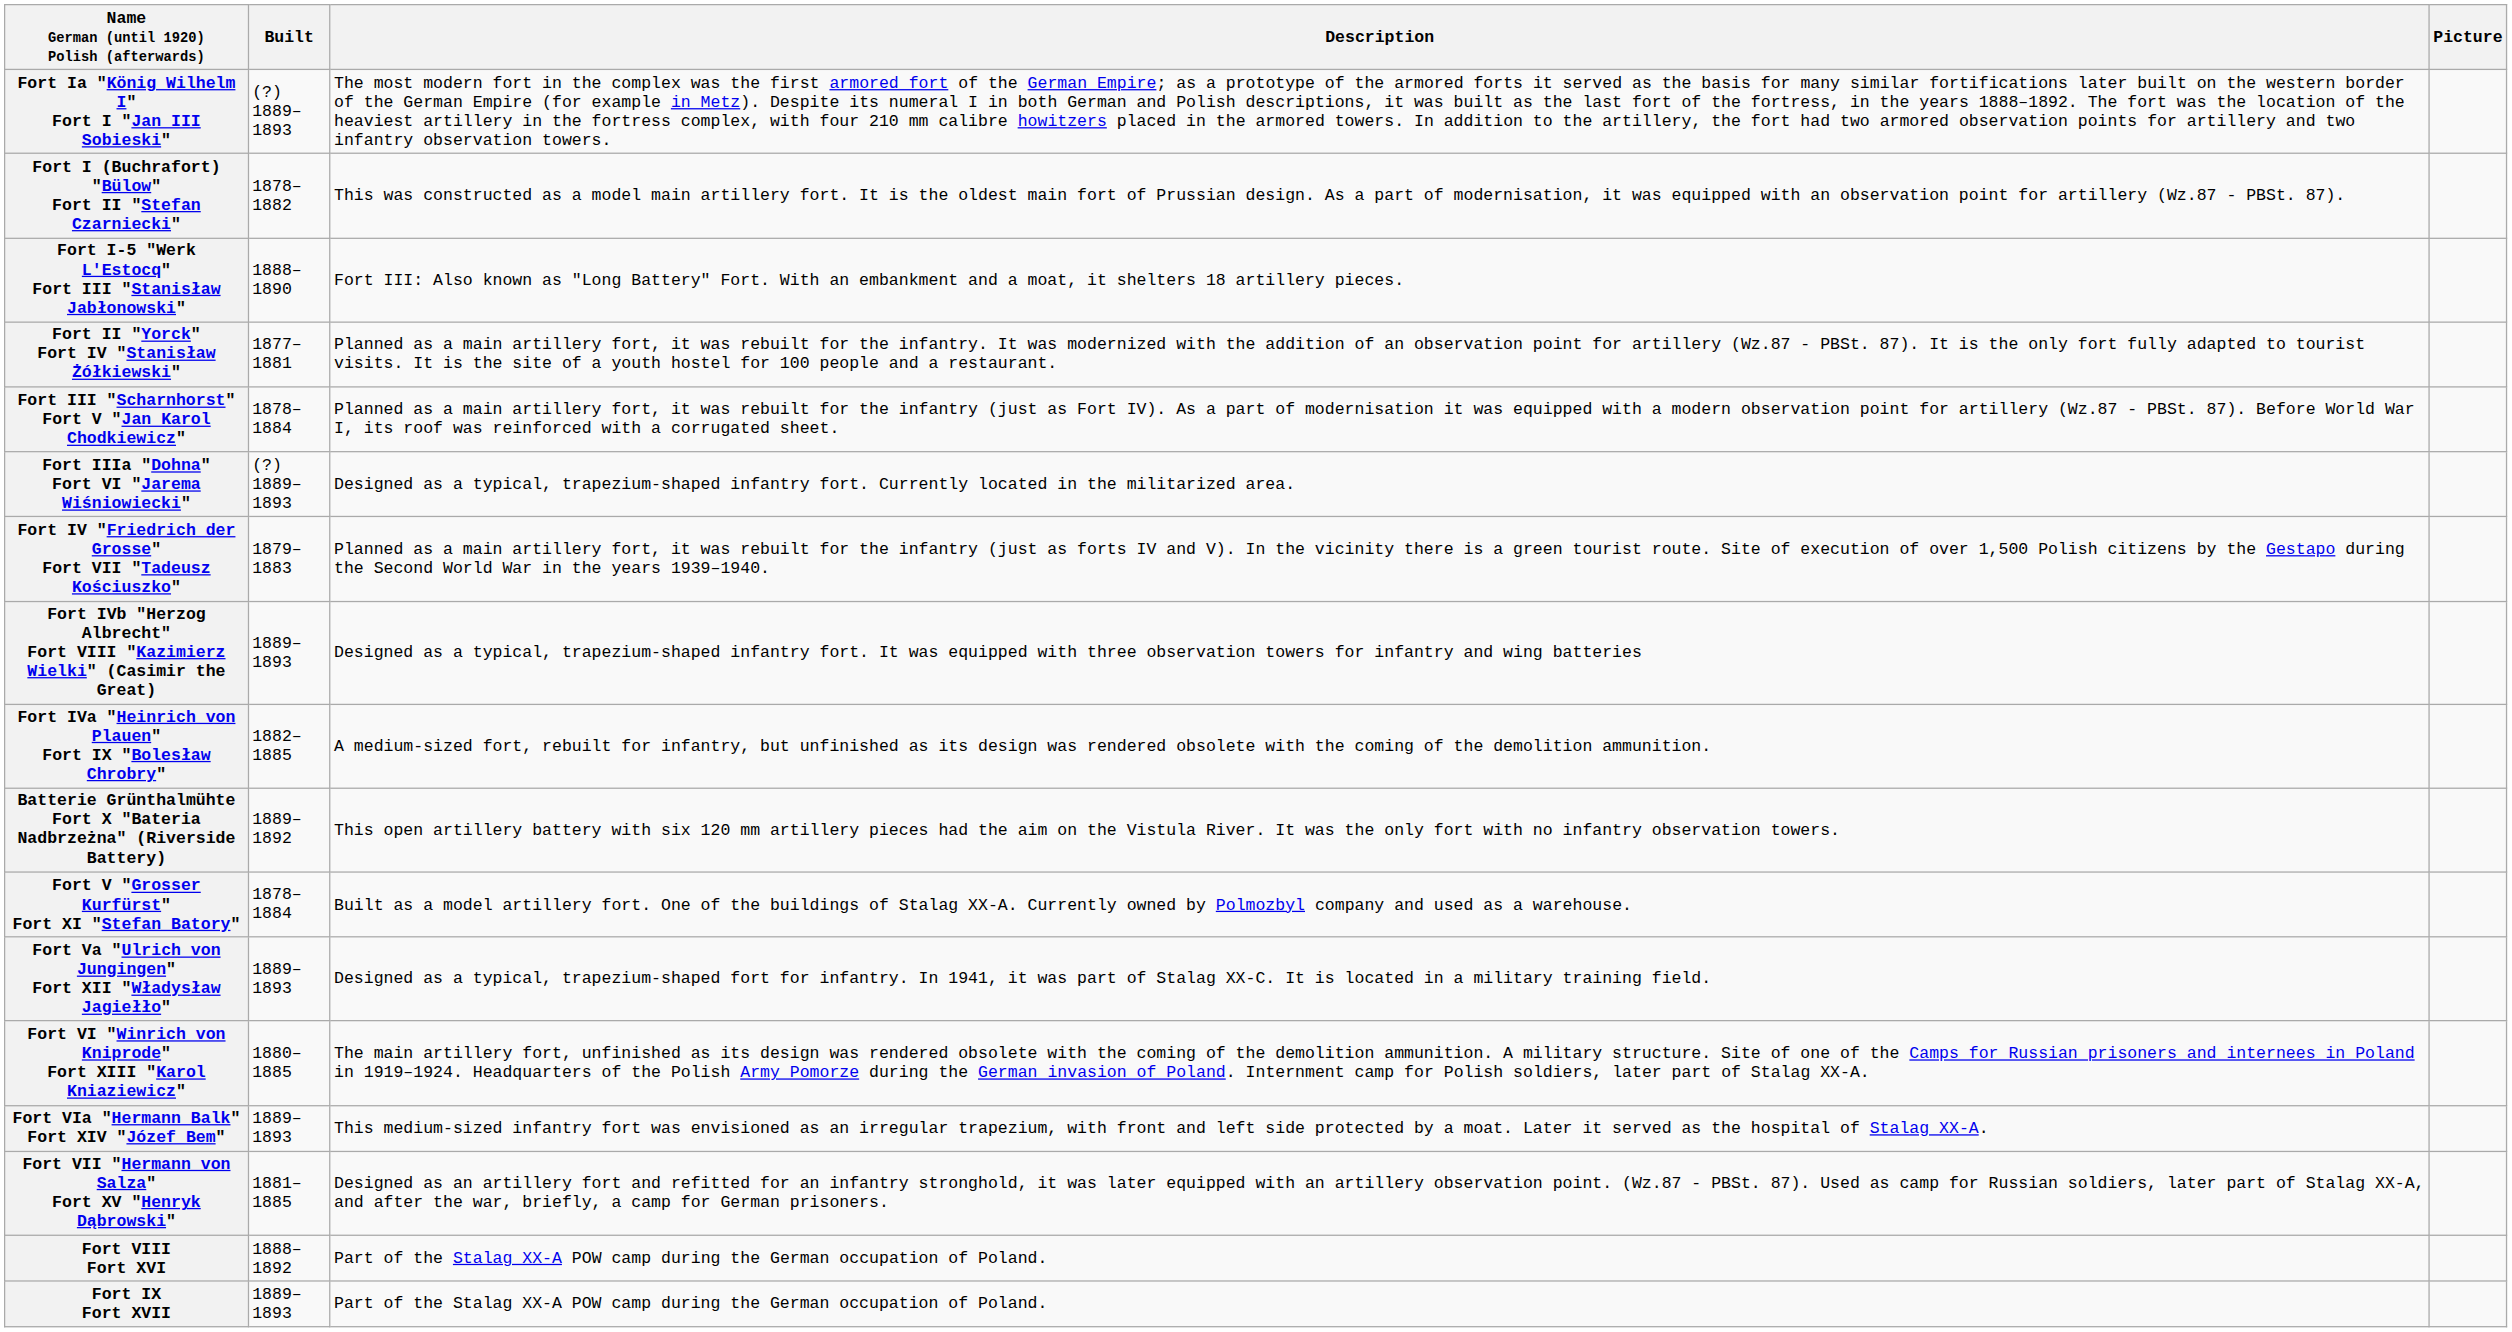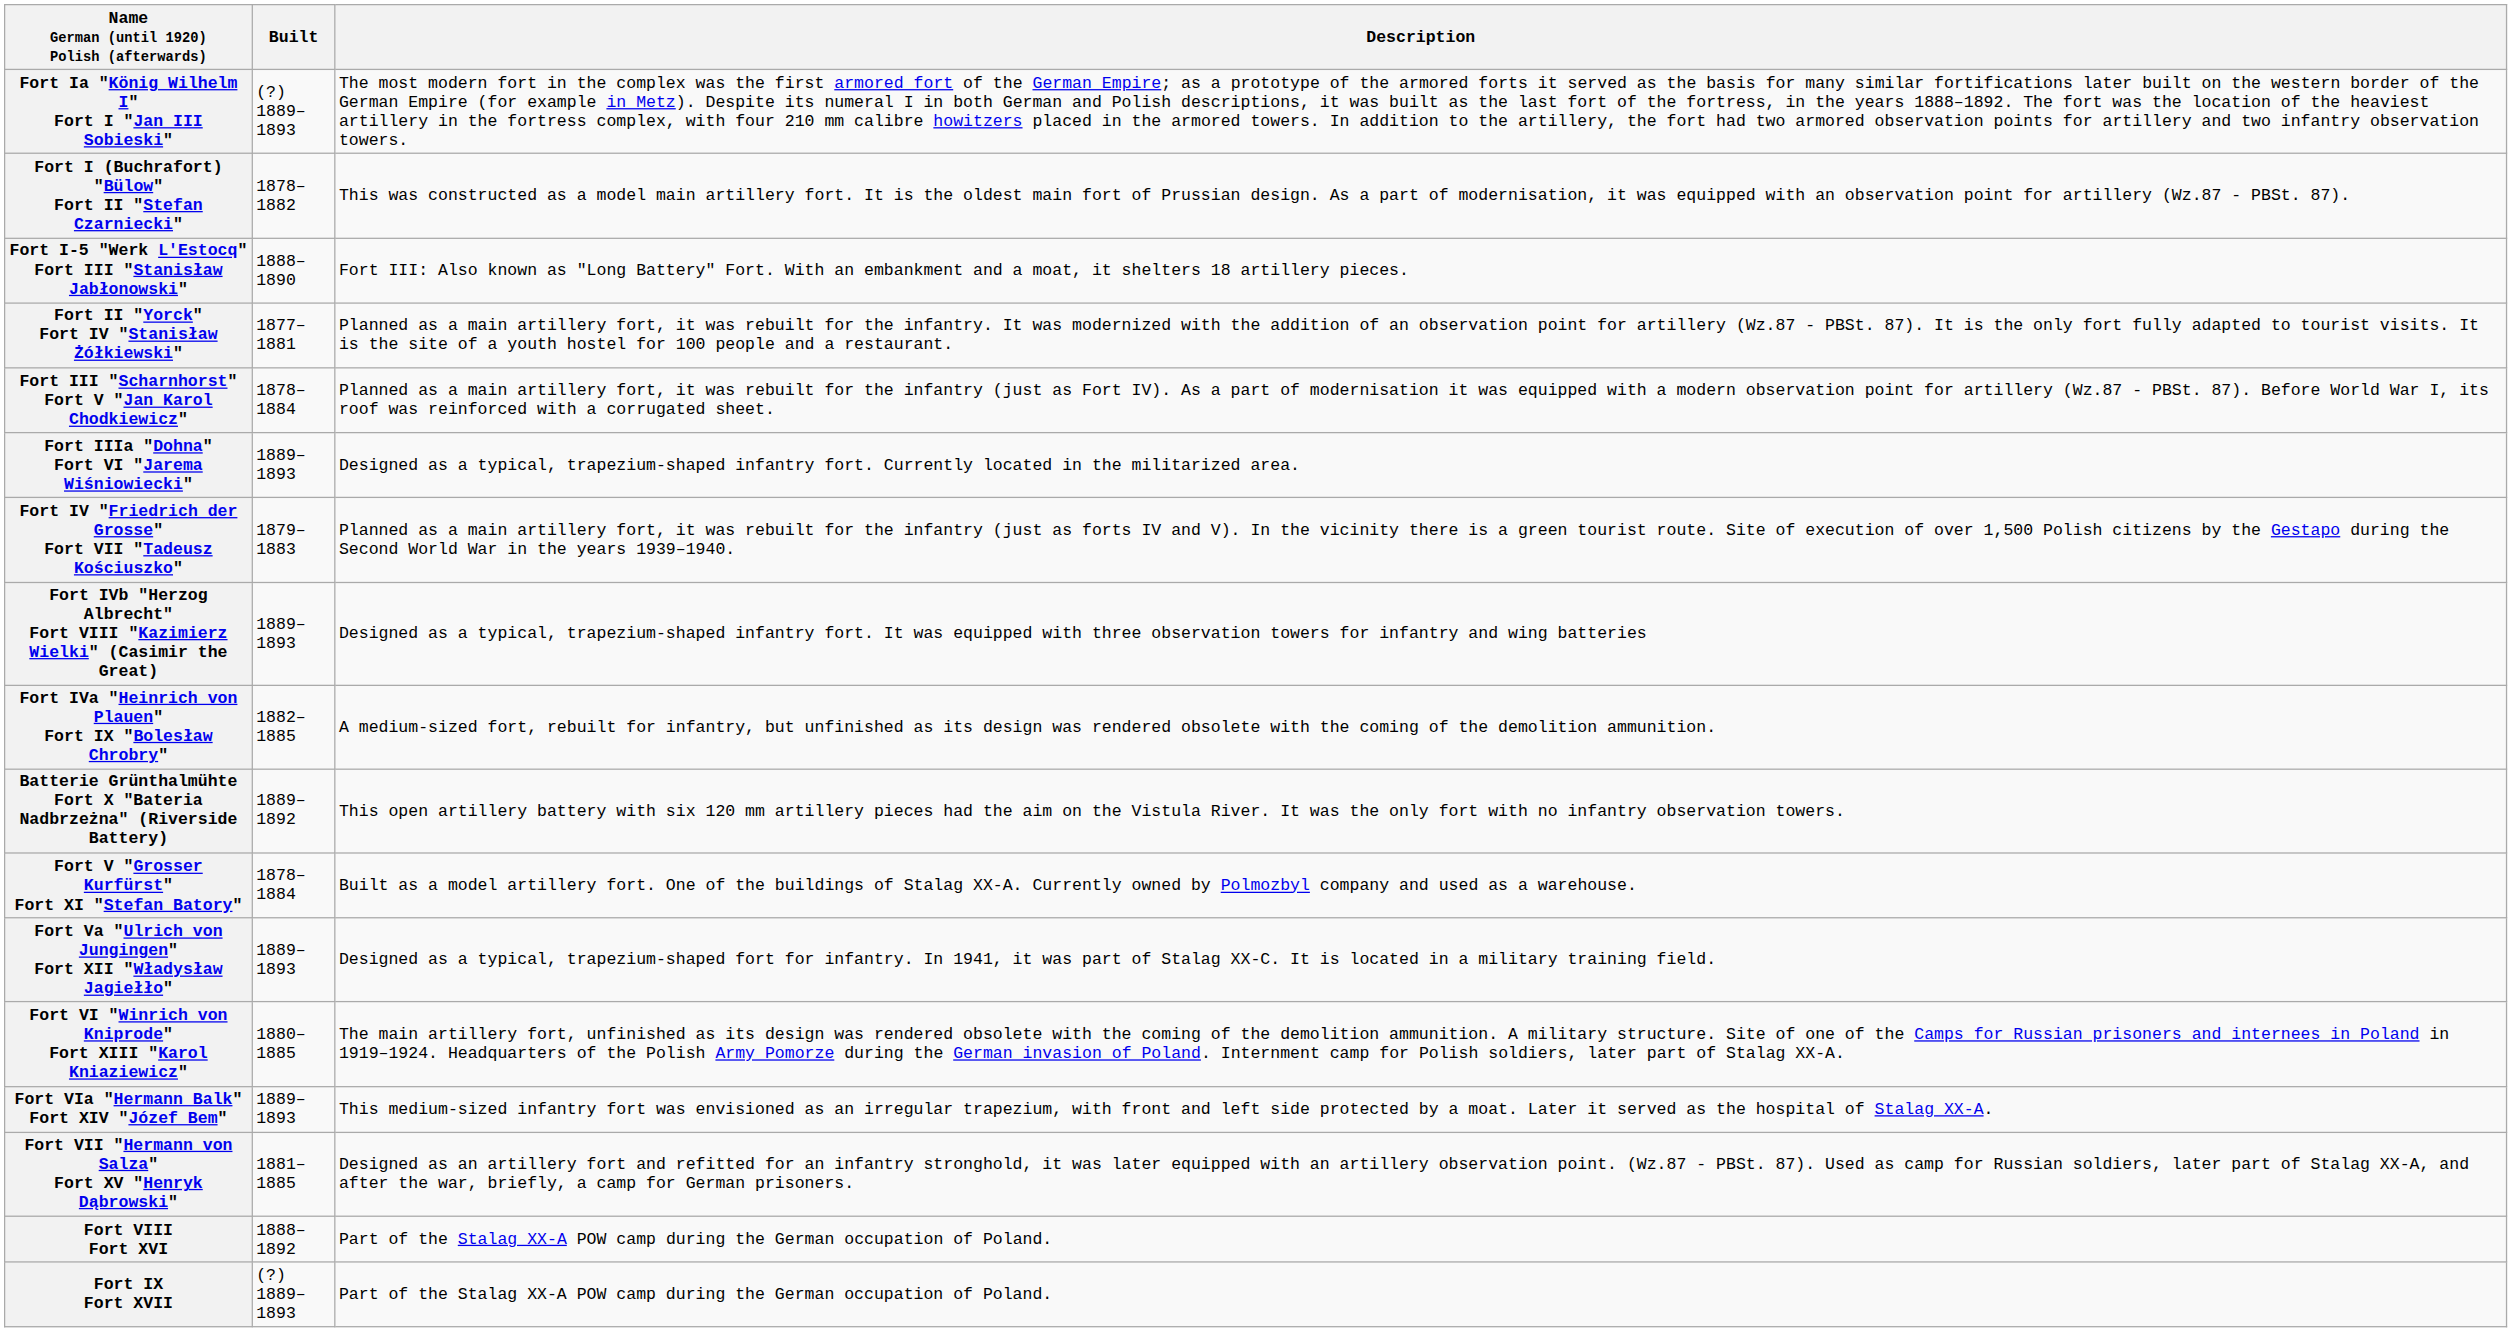- column: Picture
Fort IIIa "Dohna" Fort VI "Jarema Wiśniowiecki" | Built: (?) 1889–1893 -> 1889–1893
Fort IX Fort XVII | Built: 1889–1893 -> (?) 1889–1893
